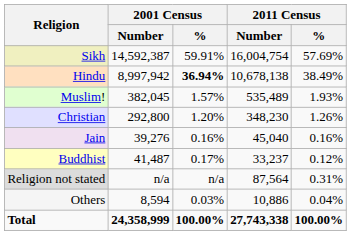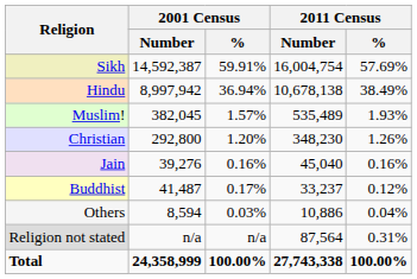Hindu | 2001 Census / %: bold -> normal
rows swapped: Others <-> Religion not stated
